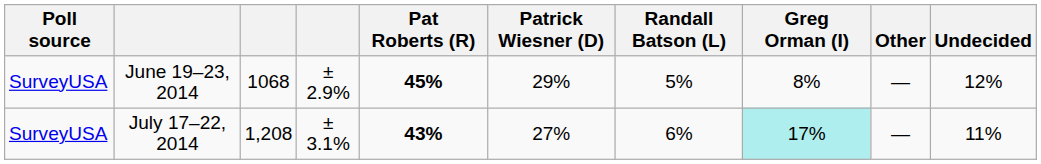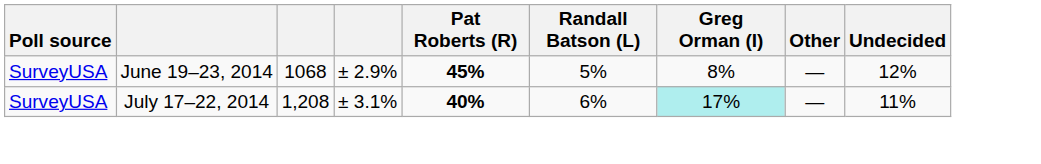- column: Patrick Wiesner (D) | 29% | 27%
July 17–22, 2014 | Pat Roberts (R): 43% -> 40%
